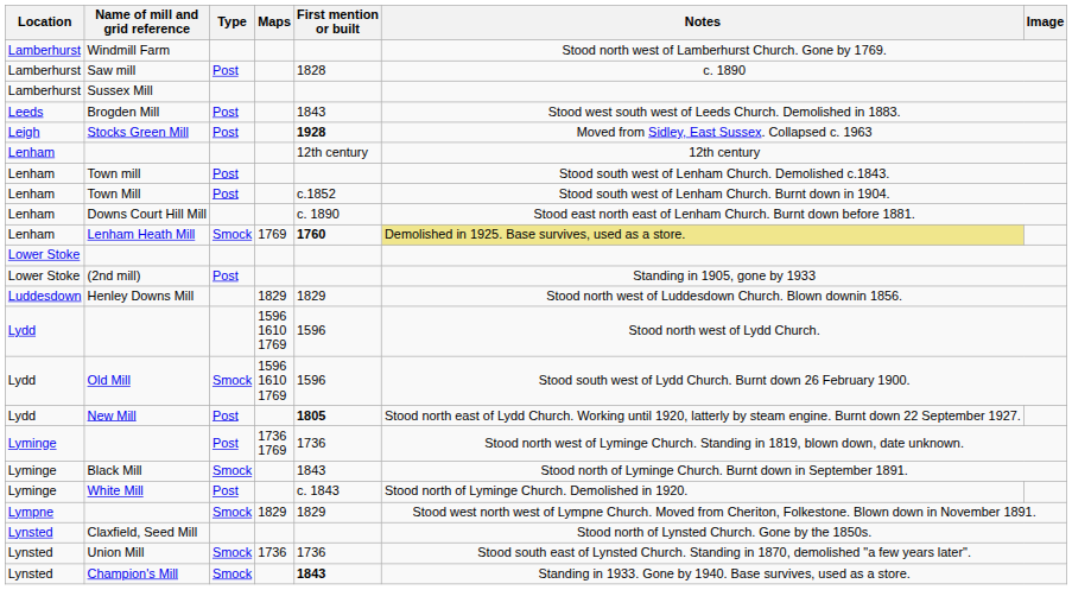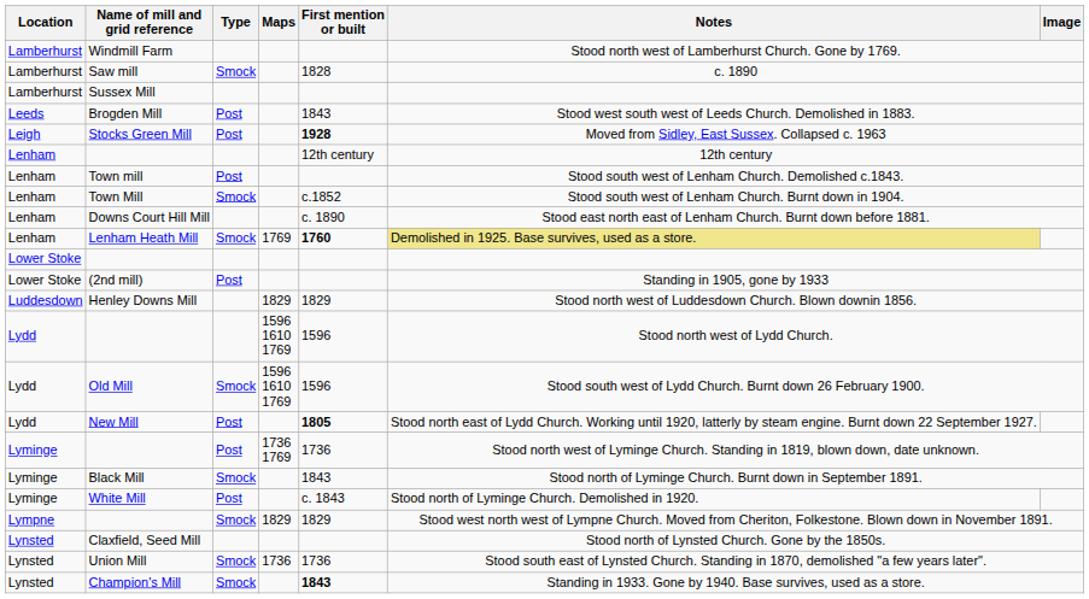Saw mill | Type: Post -> Smock
Town Mill | Type: Post -> Smock
